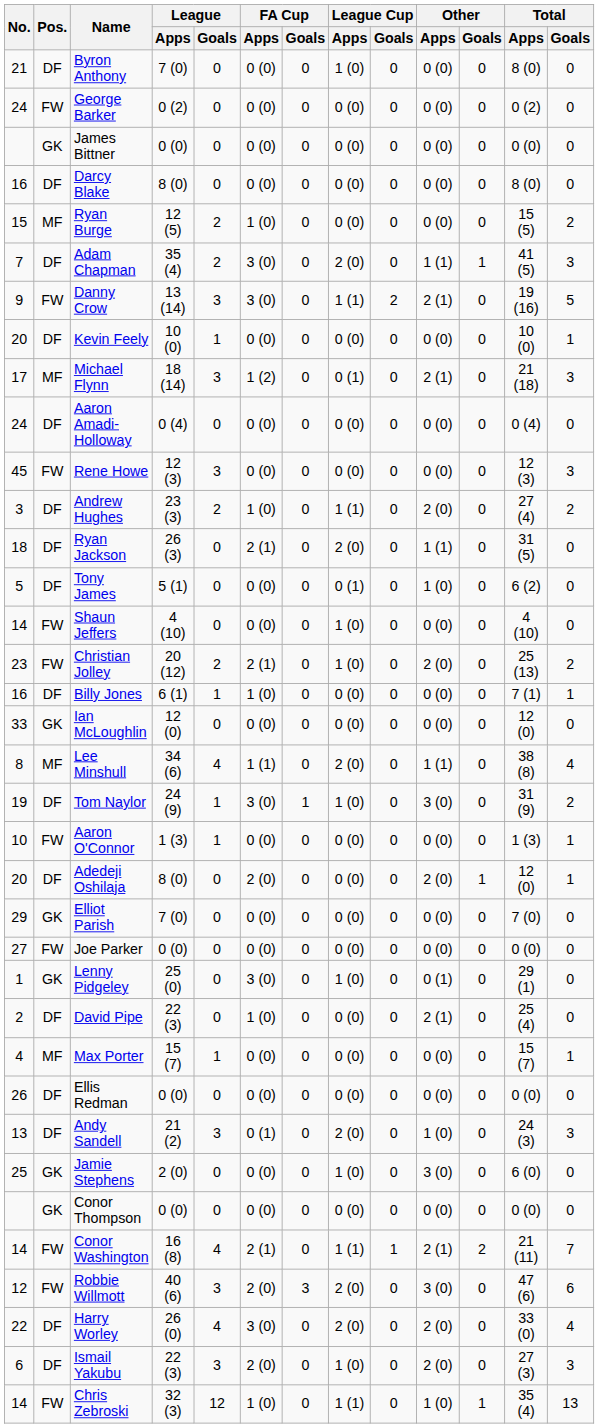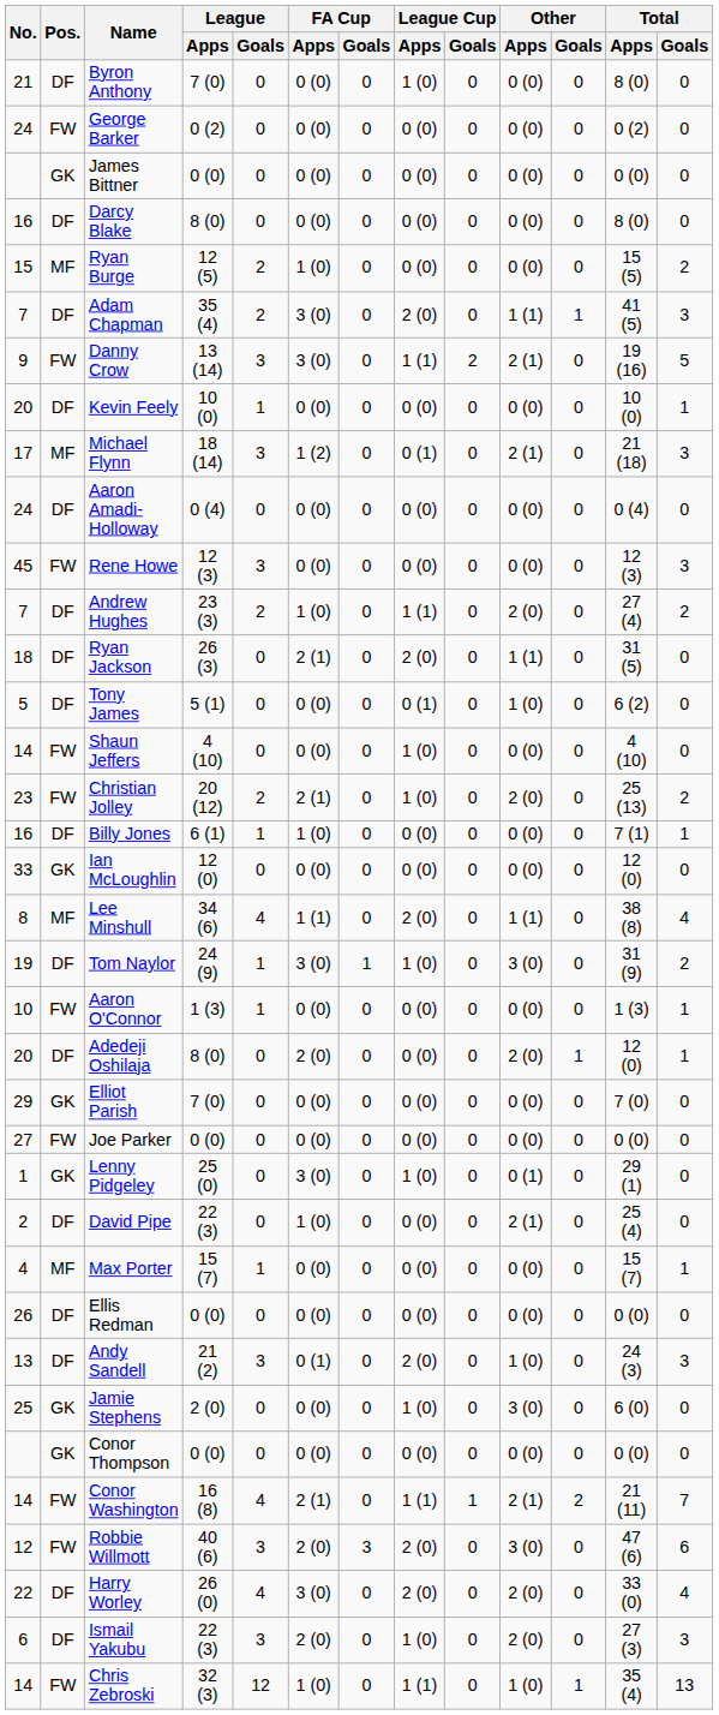Andrew Hughes | No.: 3 -> 7
